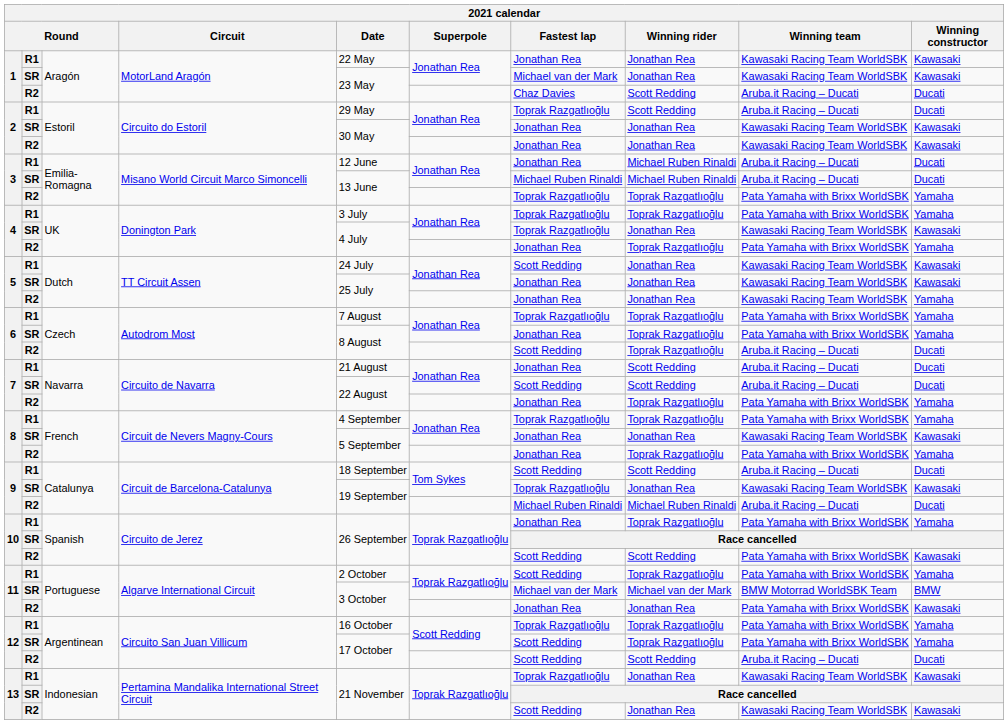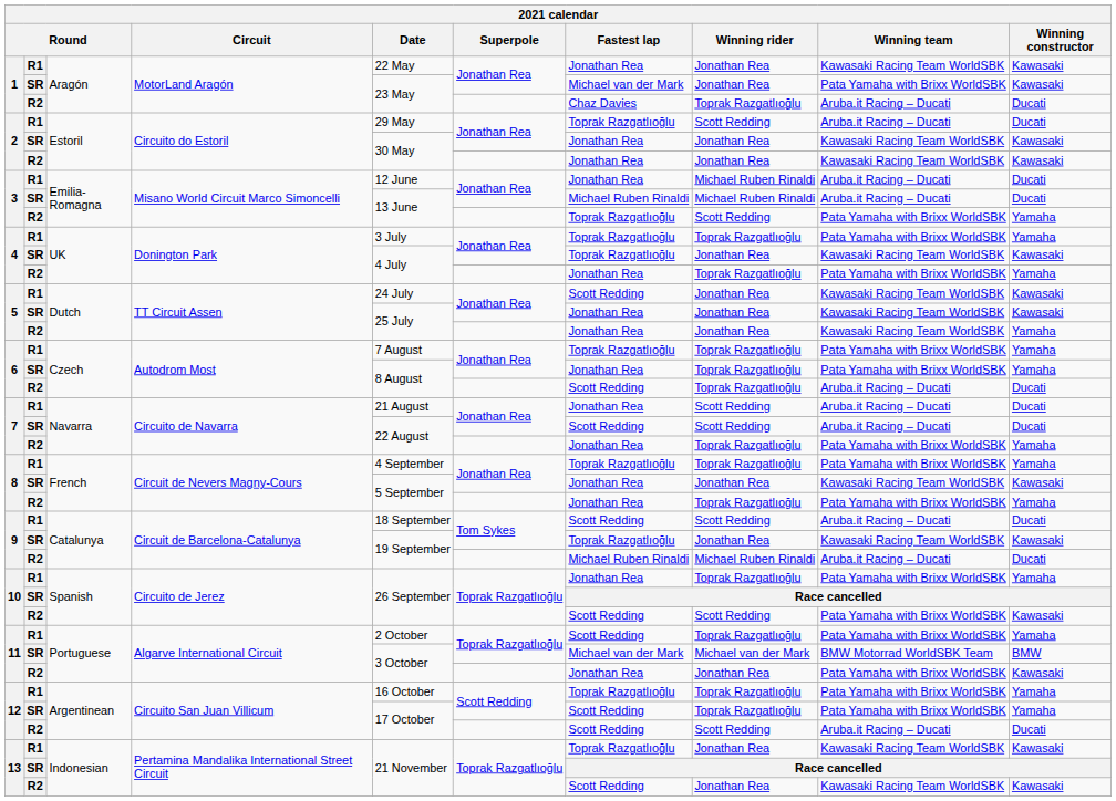1 / SR | Winning team: Kawasaki Racing Team WorldSBK -> Pata Yamaha with Brixx WorldSBK
1 / R2 | Winning rider: Scott Redding -> Toprak Razgatlıoğlu
3 / R2 | Winning rider: Toprak Razgatlıoğlu -> Scott Redding
